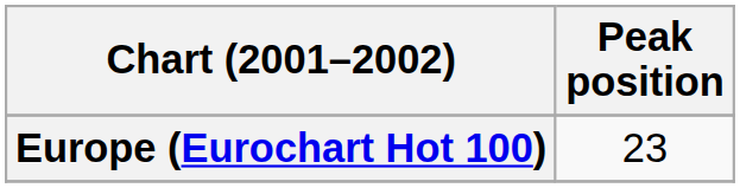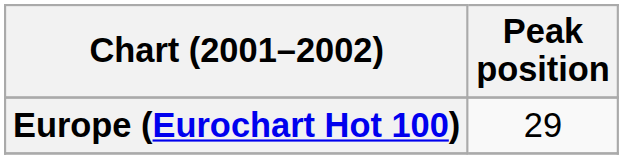Europe (Eurochart Hot 100) | Peak position: 23 -> 29
